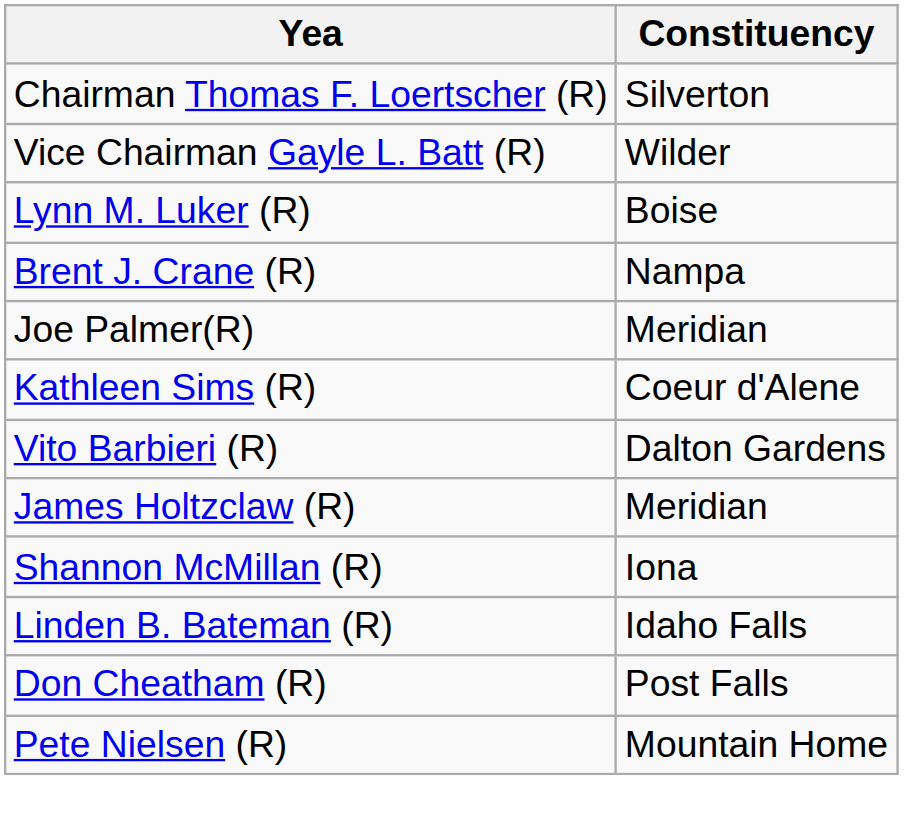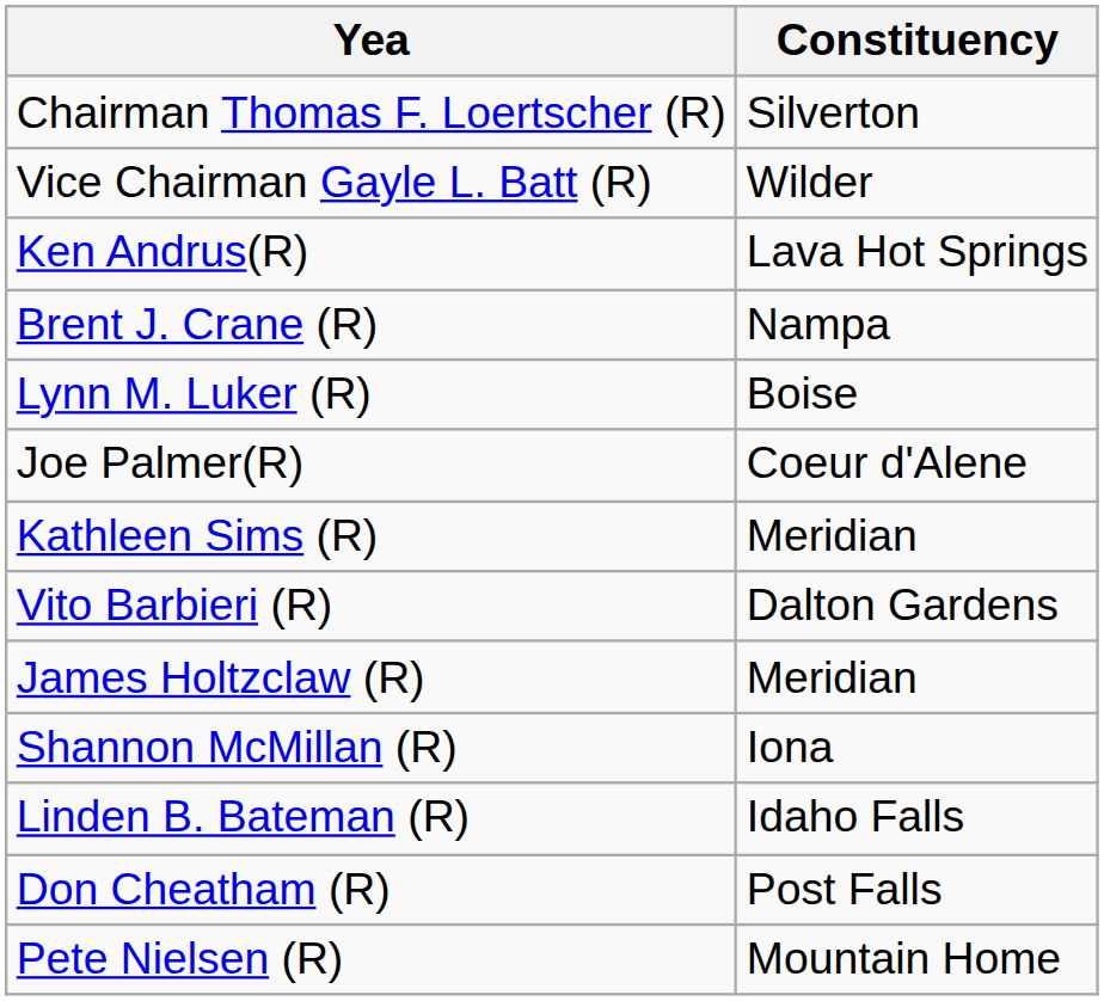+ row: Ken Andrus(R) | Lava Hot Springs
rows swapped: Lynn M. Luker (R) <-> Brent J. Crane (R)
Joe Palmer(R) | Constituency: Meridian -> Coeur d'Alene
Kathleen Sims (R) | Constituency: Coeur d'Alene -> Meridian
